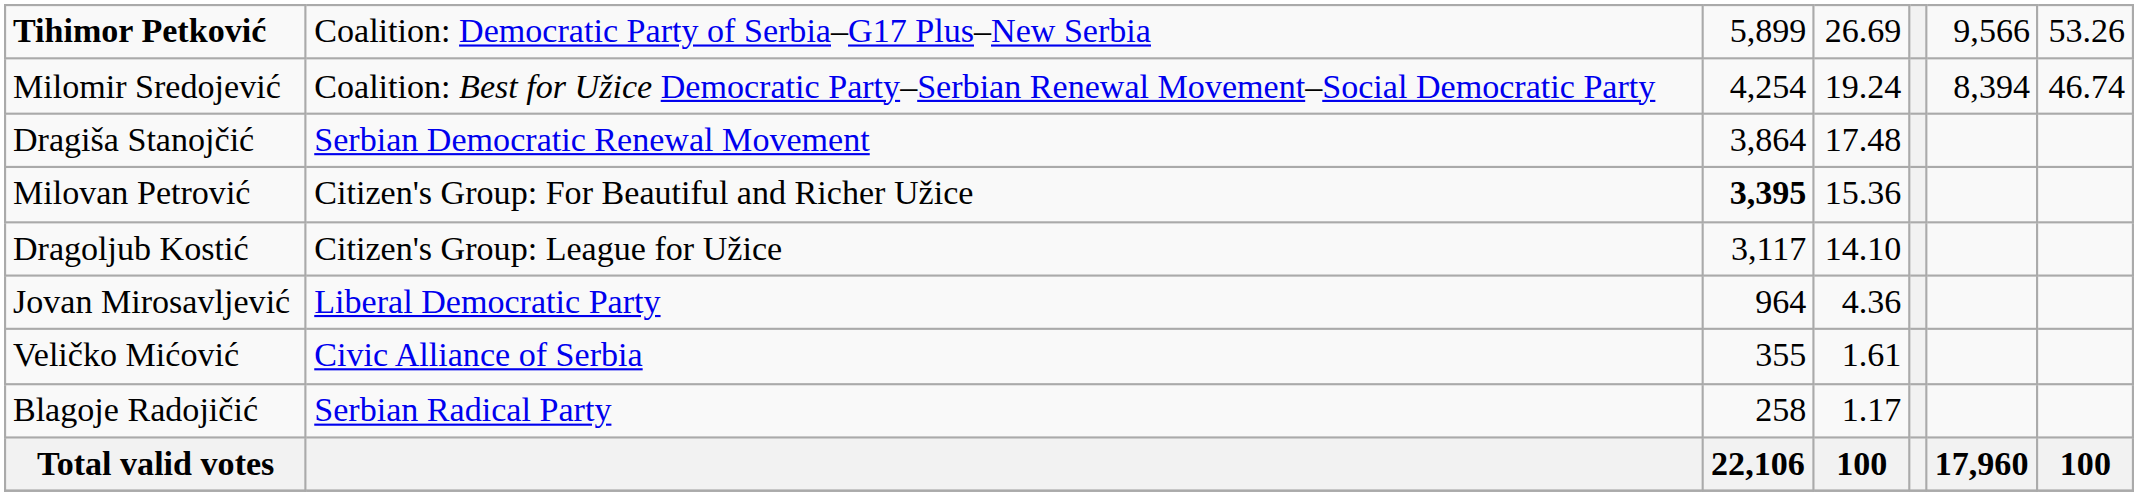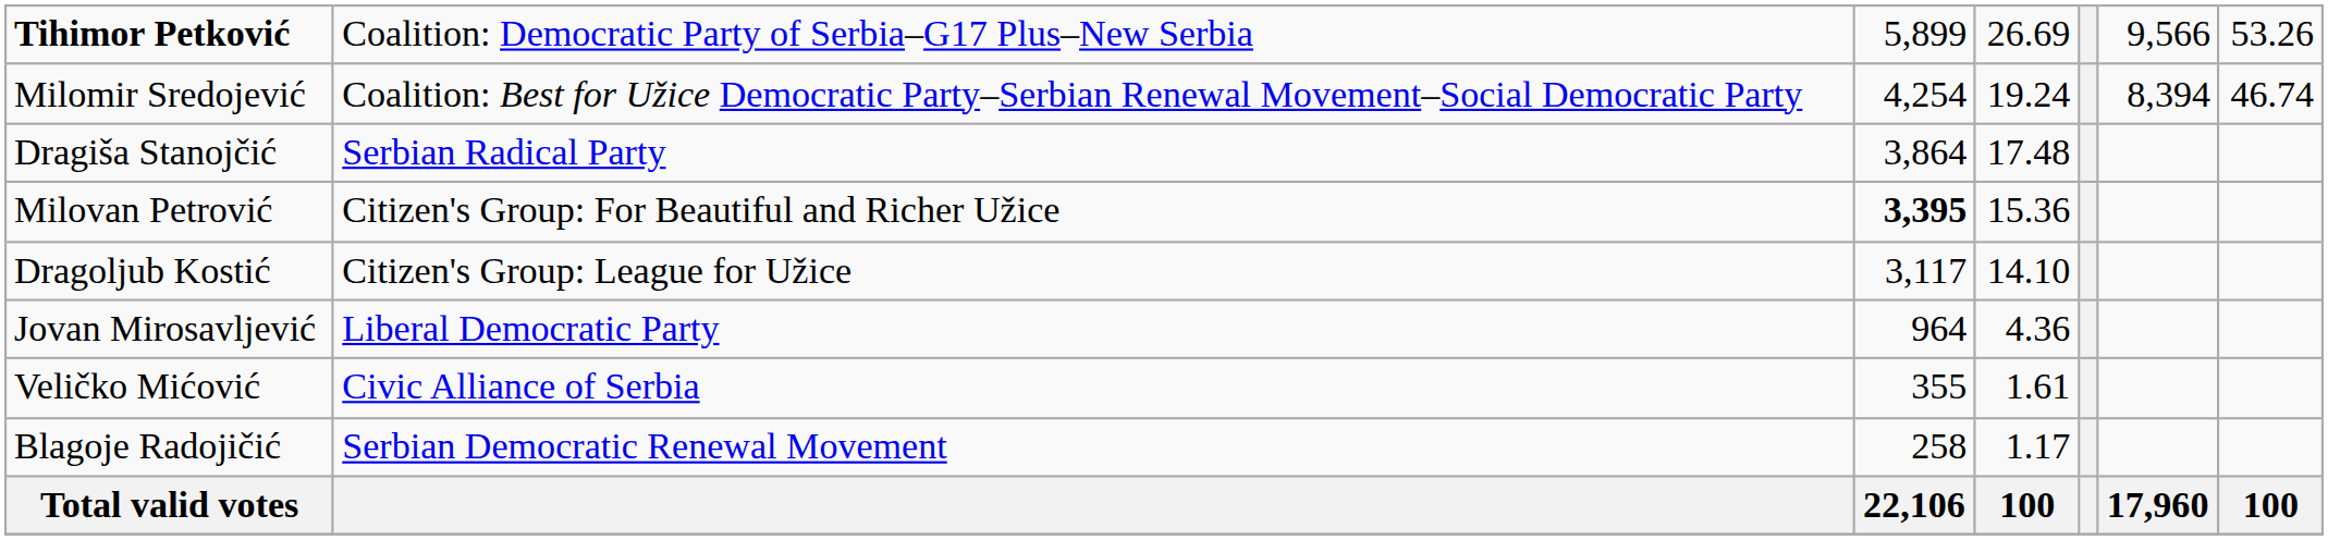Dragiša Stanojčić | column 2: Serbian Democratic Renewal Movement -> Serbian Radical Party
Blagoje Radojičić | column 2: Serbian Radical Party -> Serbian Democratic Renewal Movement
